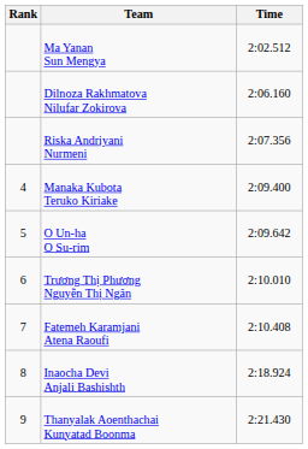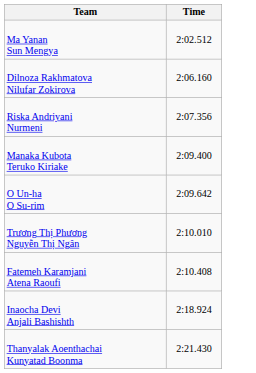- column: Rank | 4 | 5 | 6 | 7 | 8 | 9
